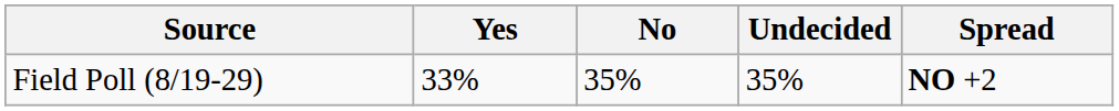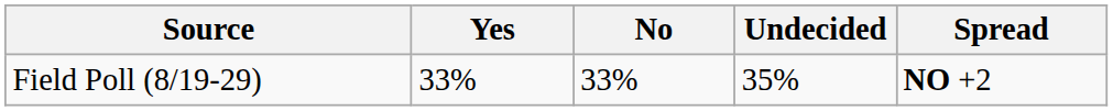Field Poll (8/19-29) | No: 35% -> 33%
